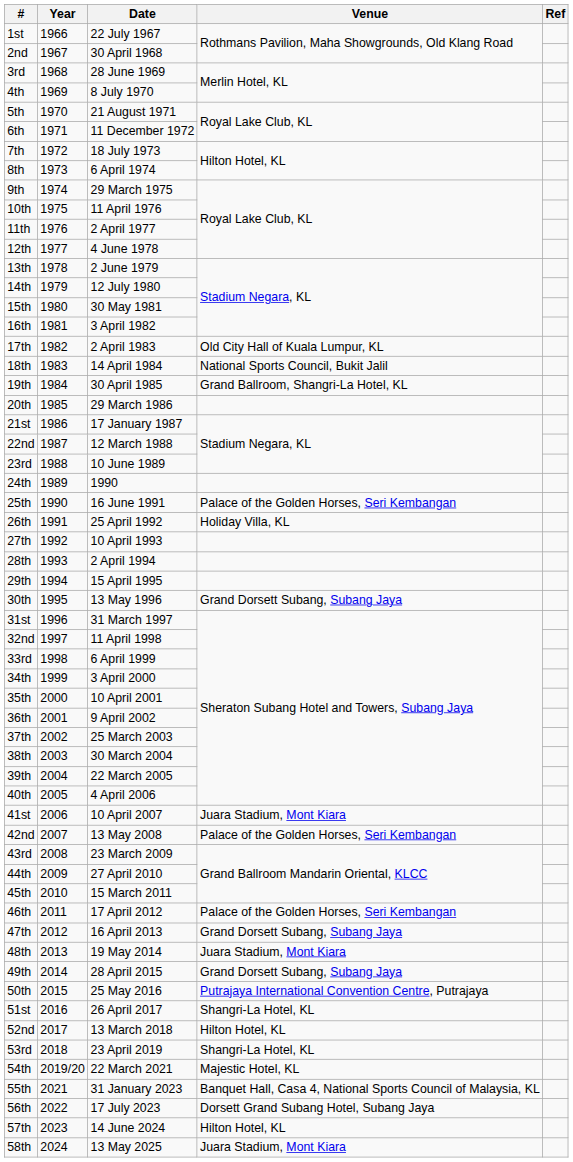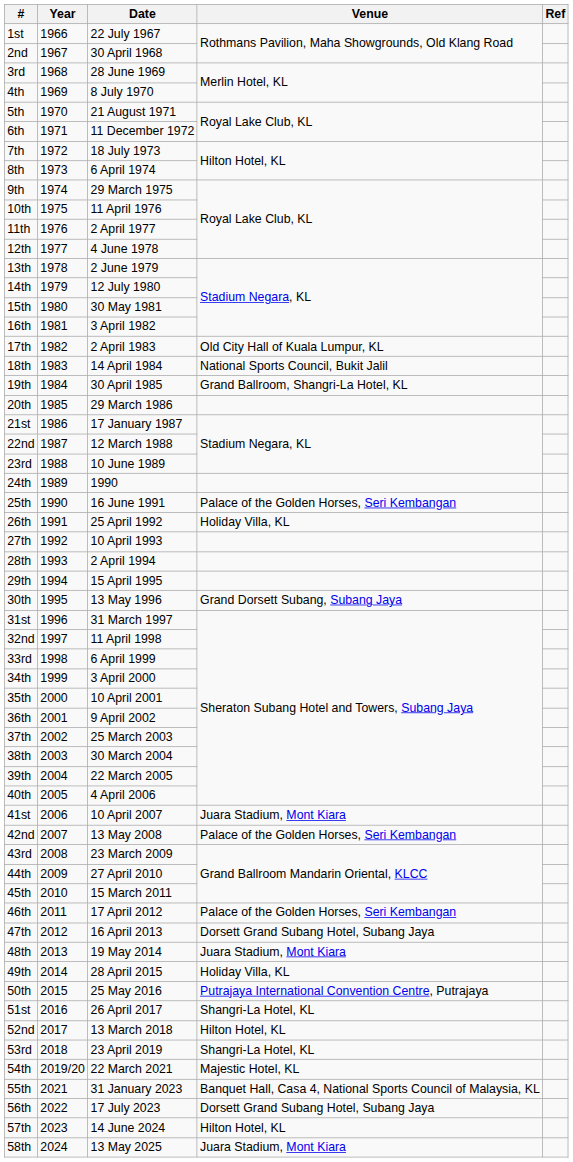47th | Venue: Grand Dorsett Subang, Subang Jaya -> Dorsett Grand Subang Hotel, Subang Jaya
49th | Venue: Grand Dorsett Subang, Subang Jaya -> Holiday Villa, KL
